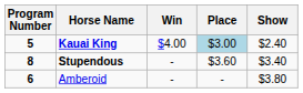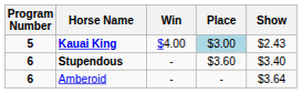Kauai King | Show: $2.40 -> $2.43
Stupendous | Program Number: 8 -> 6
Amberoid | Show: $3.80 -> $3.64
